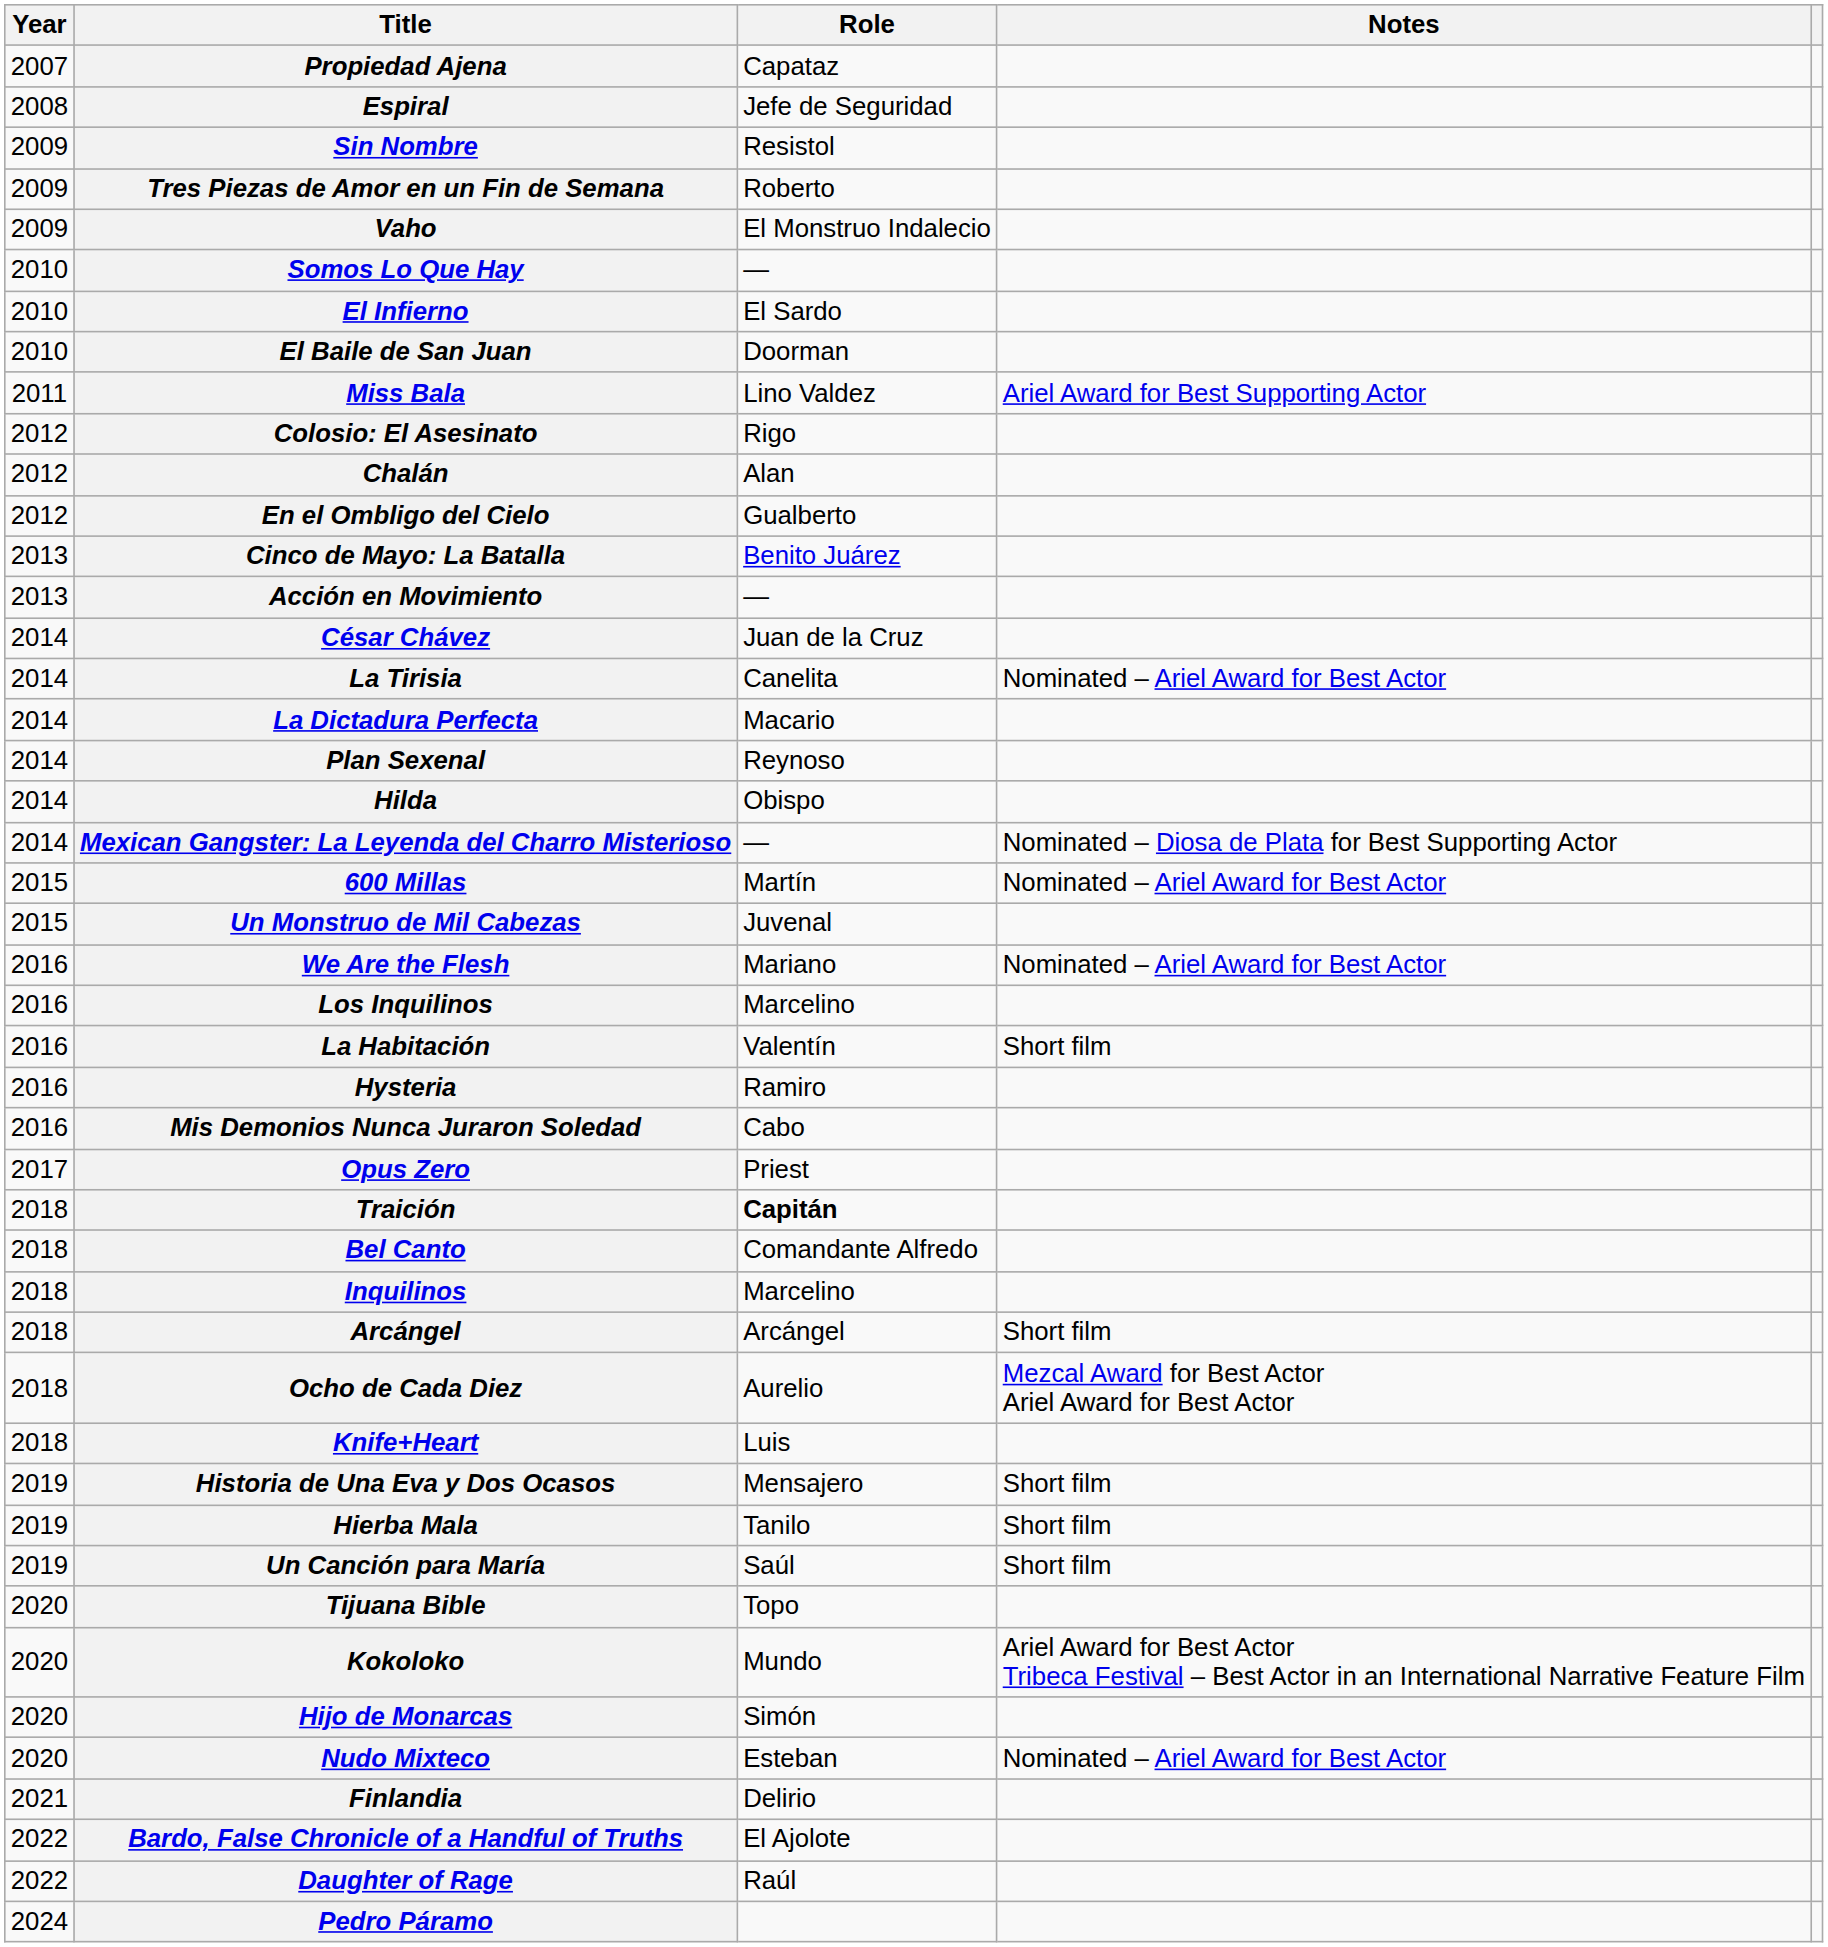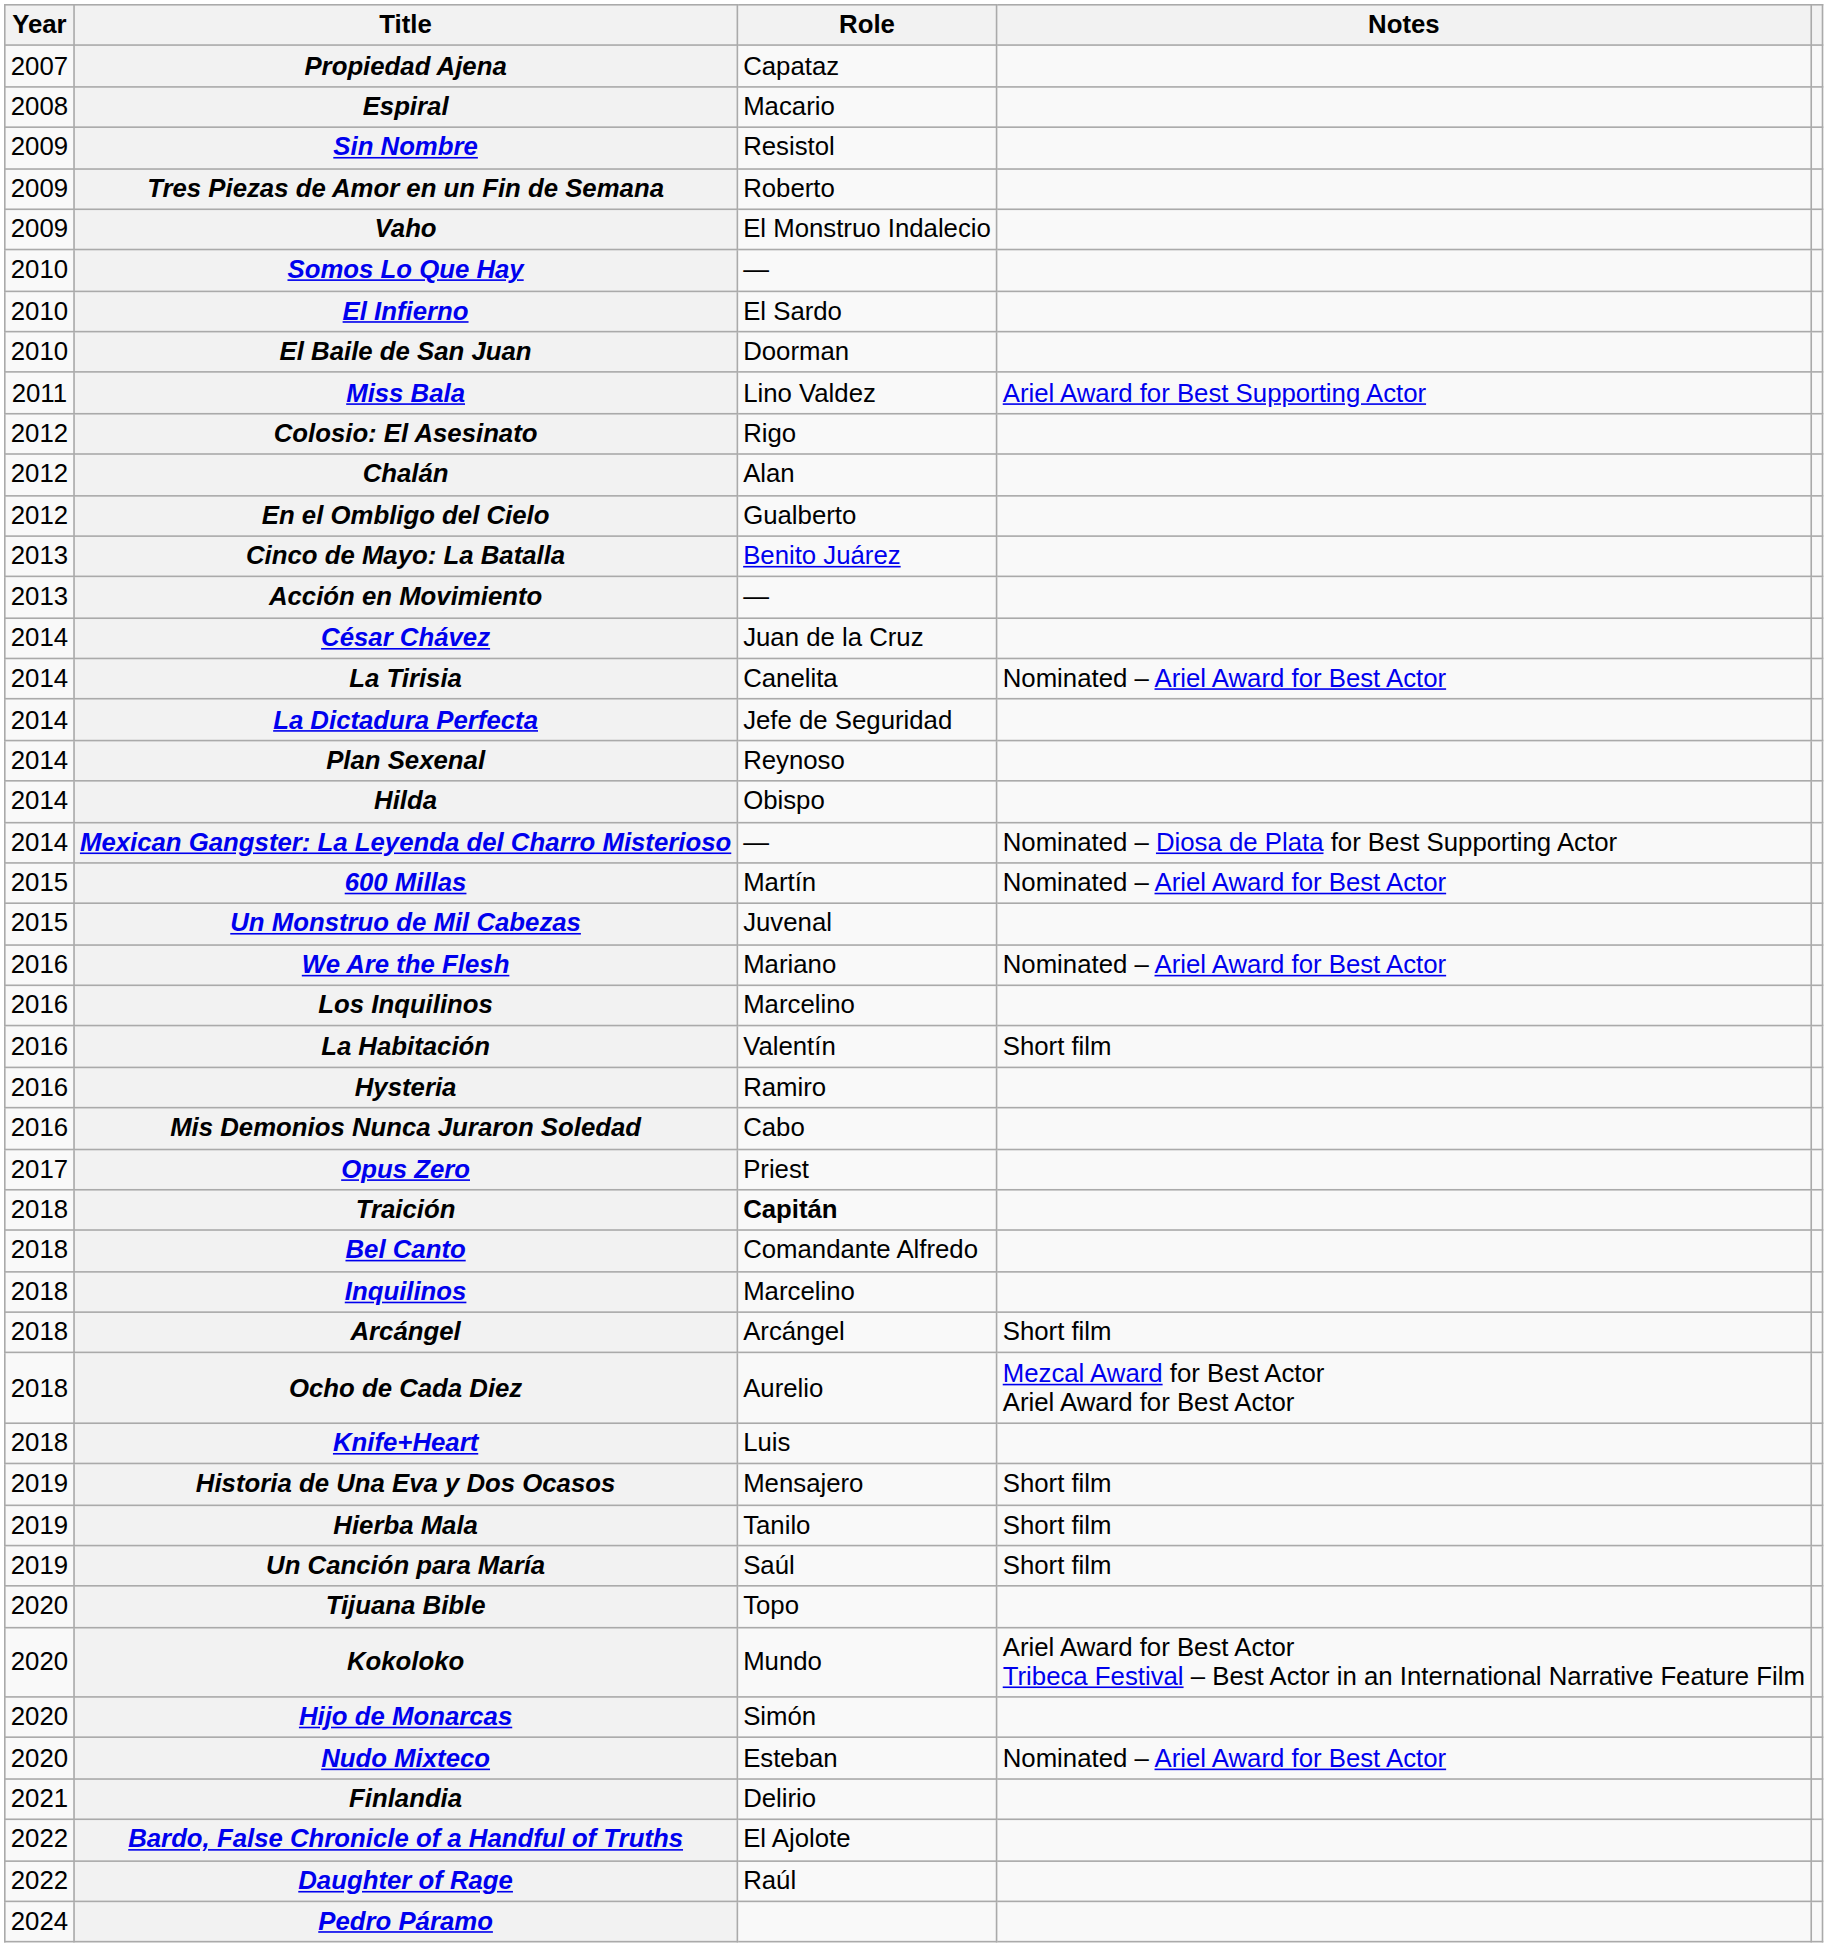Espiral | Role: Jefe de Seguridad -> Macario
La Dictadura Perfecta | Role: Macario -> Jefe de Seguridad
